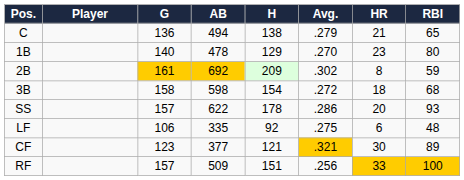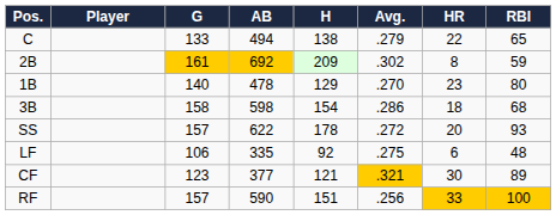C | G: 136 -> 133
C | HR: 21 -> 22
rows swapped: 1B <-> 2B
3B | Avg.: .272 -> .286
SS | Avg.: .286 -> .272
RF | AB: 509 -> 590
